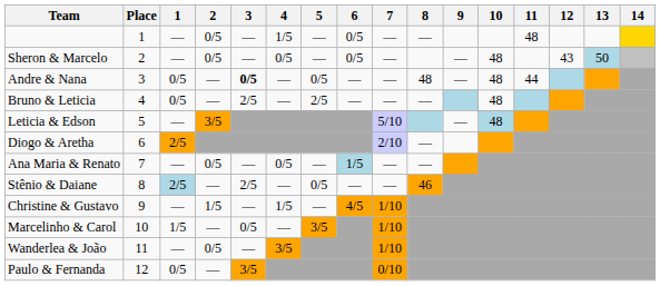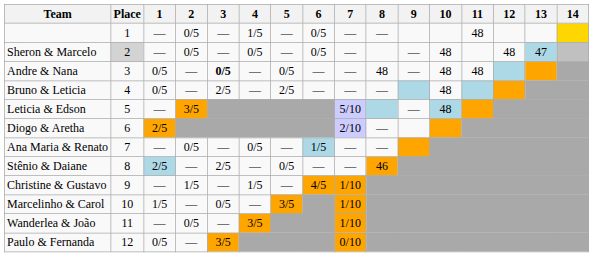Sheron & Marcelo | Place: no background -> lightgrey background
Sheron & Marcelo | 12: 43 -> 48
Sheron & Marcelo | 13: 50 -> 47
Andre & Nana | 11: 44 -> 48
